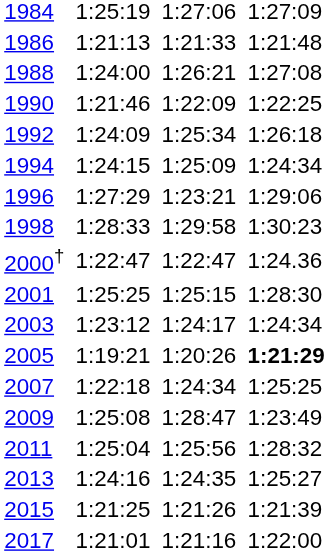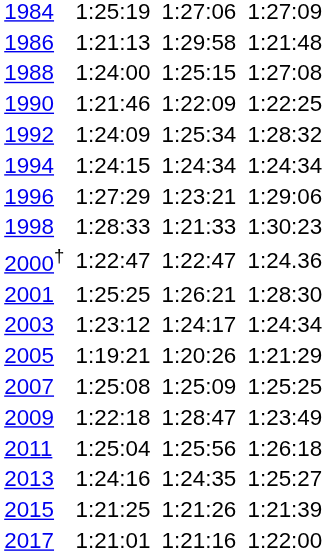1986 | column 5: 1:21:33 -> 1:29:58
1988 | column 5: 1:26:21 -> 1:25:15
1992 | column 7: 1:26:18 -> 1:28:32
1994 | column 5: 1:25:09 -> 1:24:34
1998 | column 5: 1:29:58 -> 1:21:33
2001 | column 5: 1:25:15 -> 1:26:21
2005 | column 7: bold -> normal
2007 | column 3: 1:22:18 -> 1:25:08
2007 | column 5: 1:24:34 -> 1:25:09
2009 | column 3: 1:25:08 -> 1:22:18
2011 | column 7: 1:28:32 -> 1:26:18
